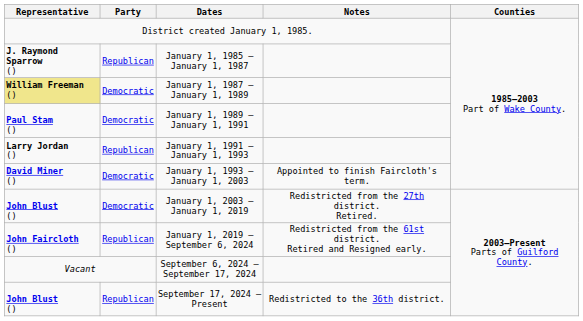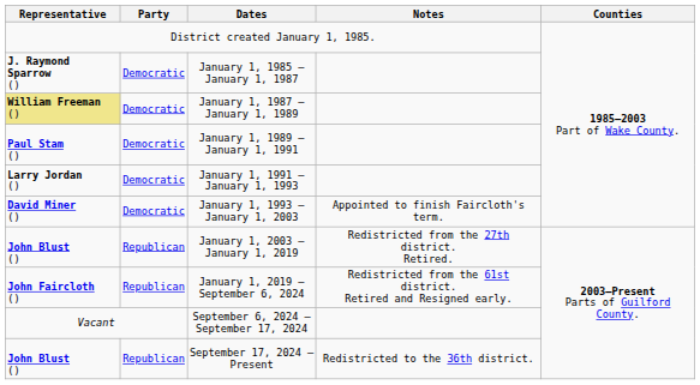January 1, 1985 – January 1, 1987 | Party: Republican -> Democratic
January 1, 1991 – January 1, 1993 | Party: Republican -> Democratic
January 1, 2003 – January 1, 2019 | Party: Democratic -> Republican
